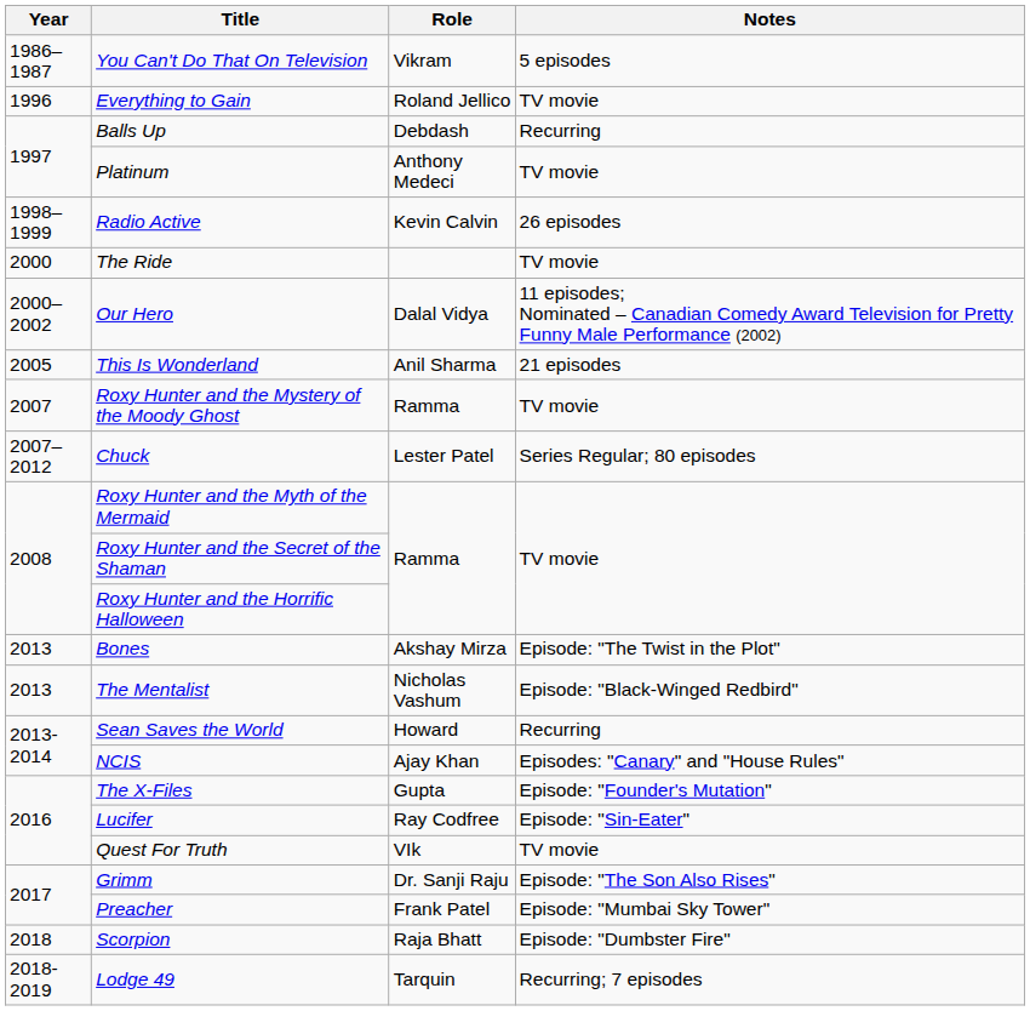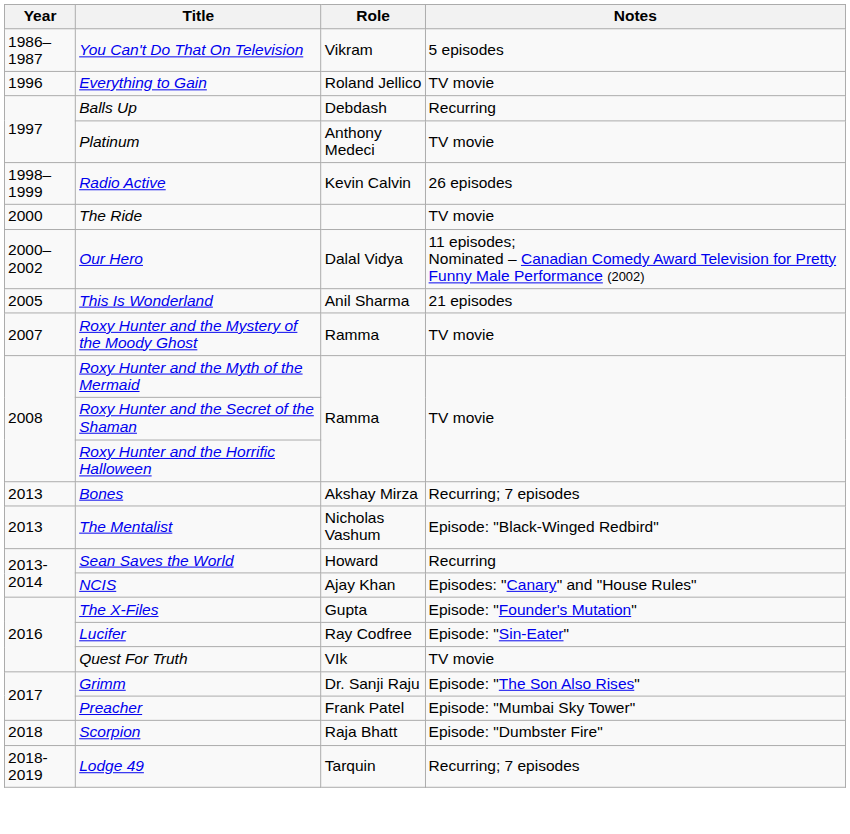- row: 2007–2012 | Chuck | Lester Patel | Series Regular; 80 episodes
Bones | Notes: Episode: "The Twist in the Plot" -> Recurring; 7 episodes
